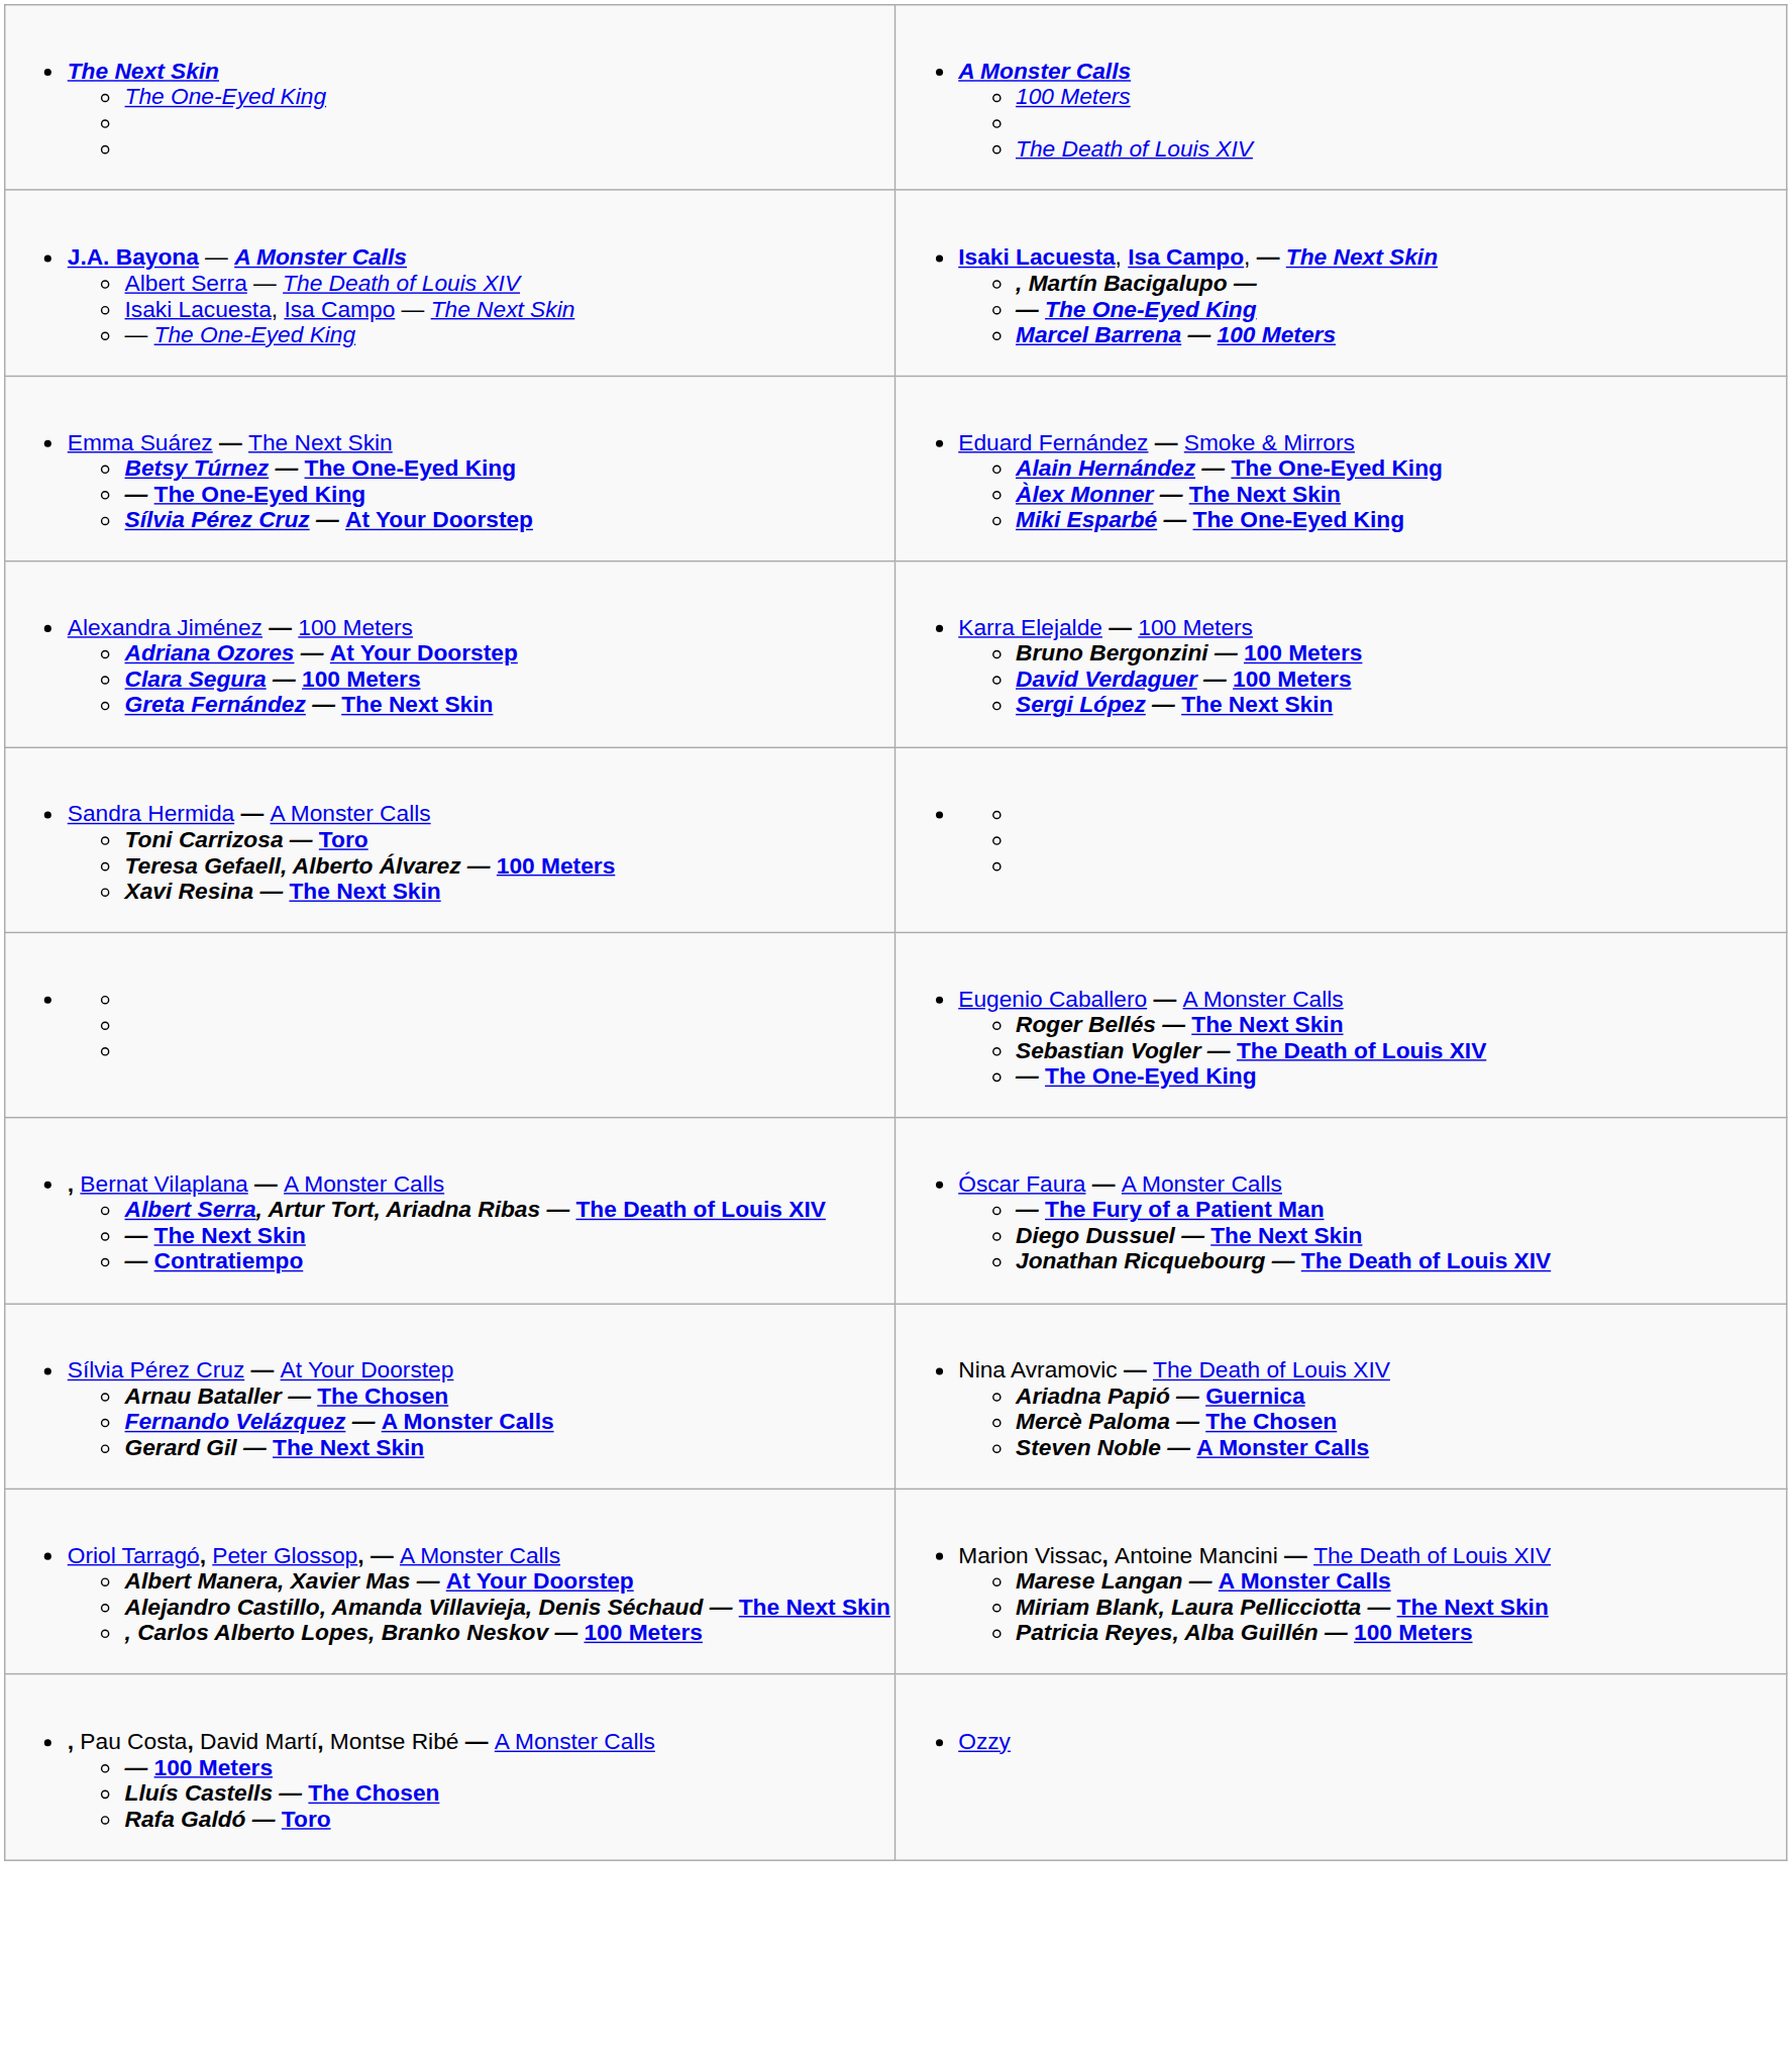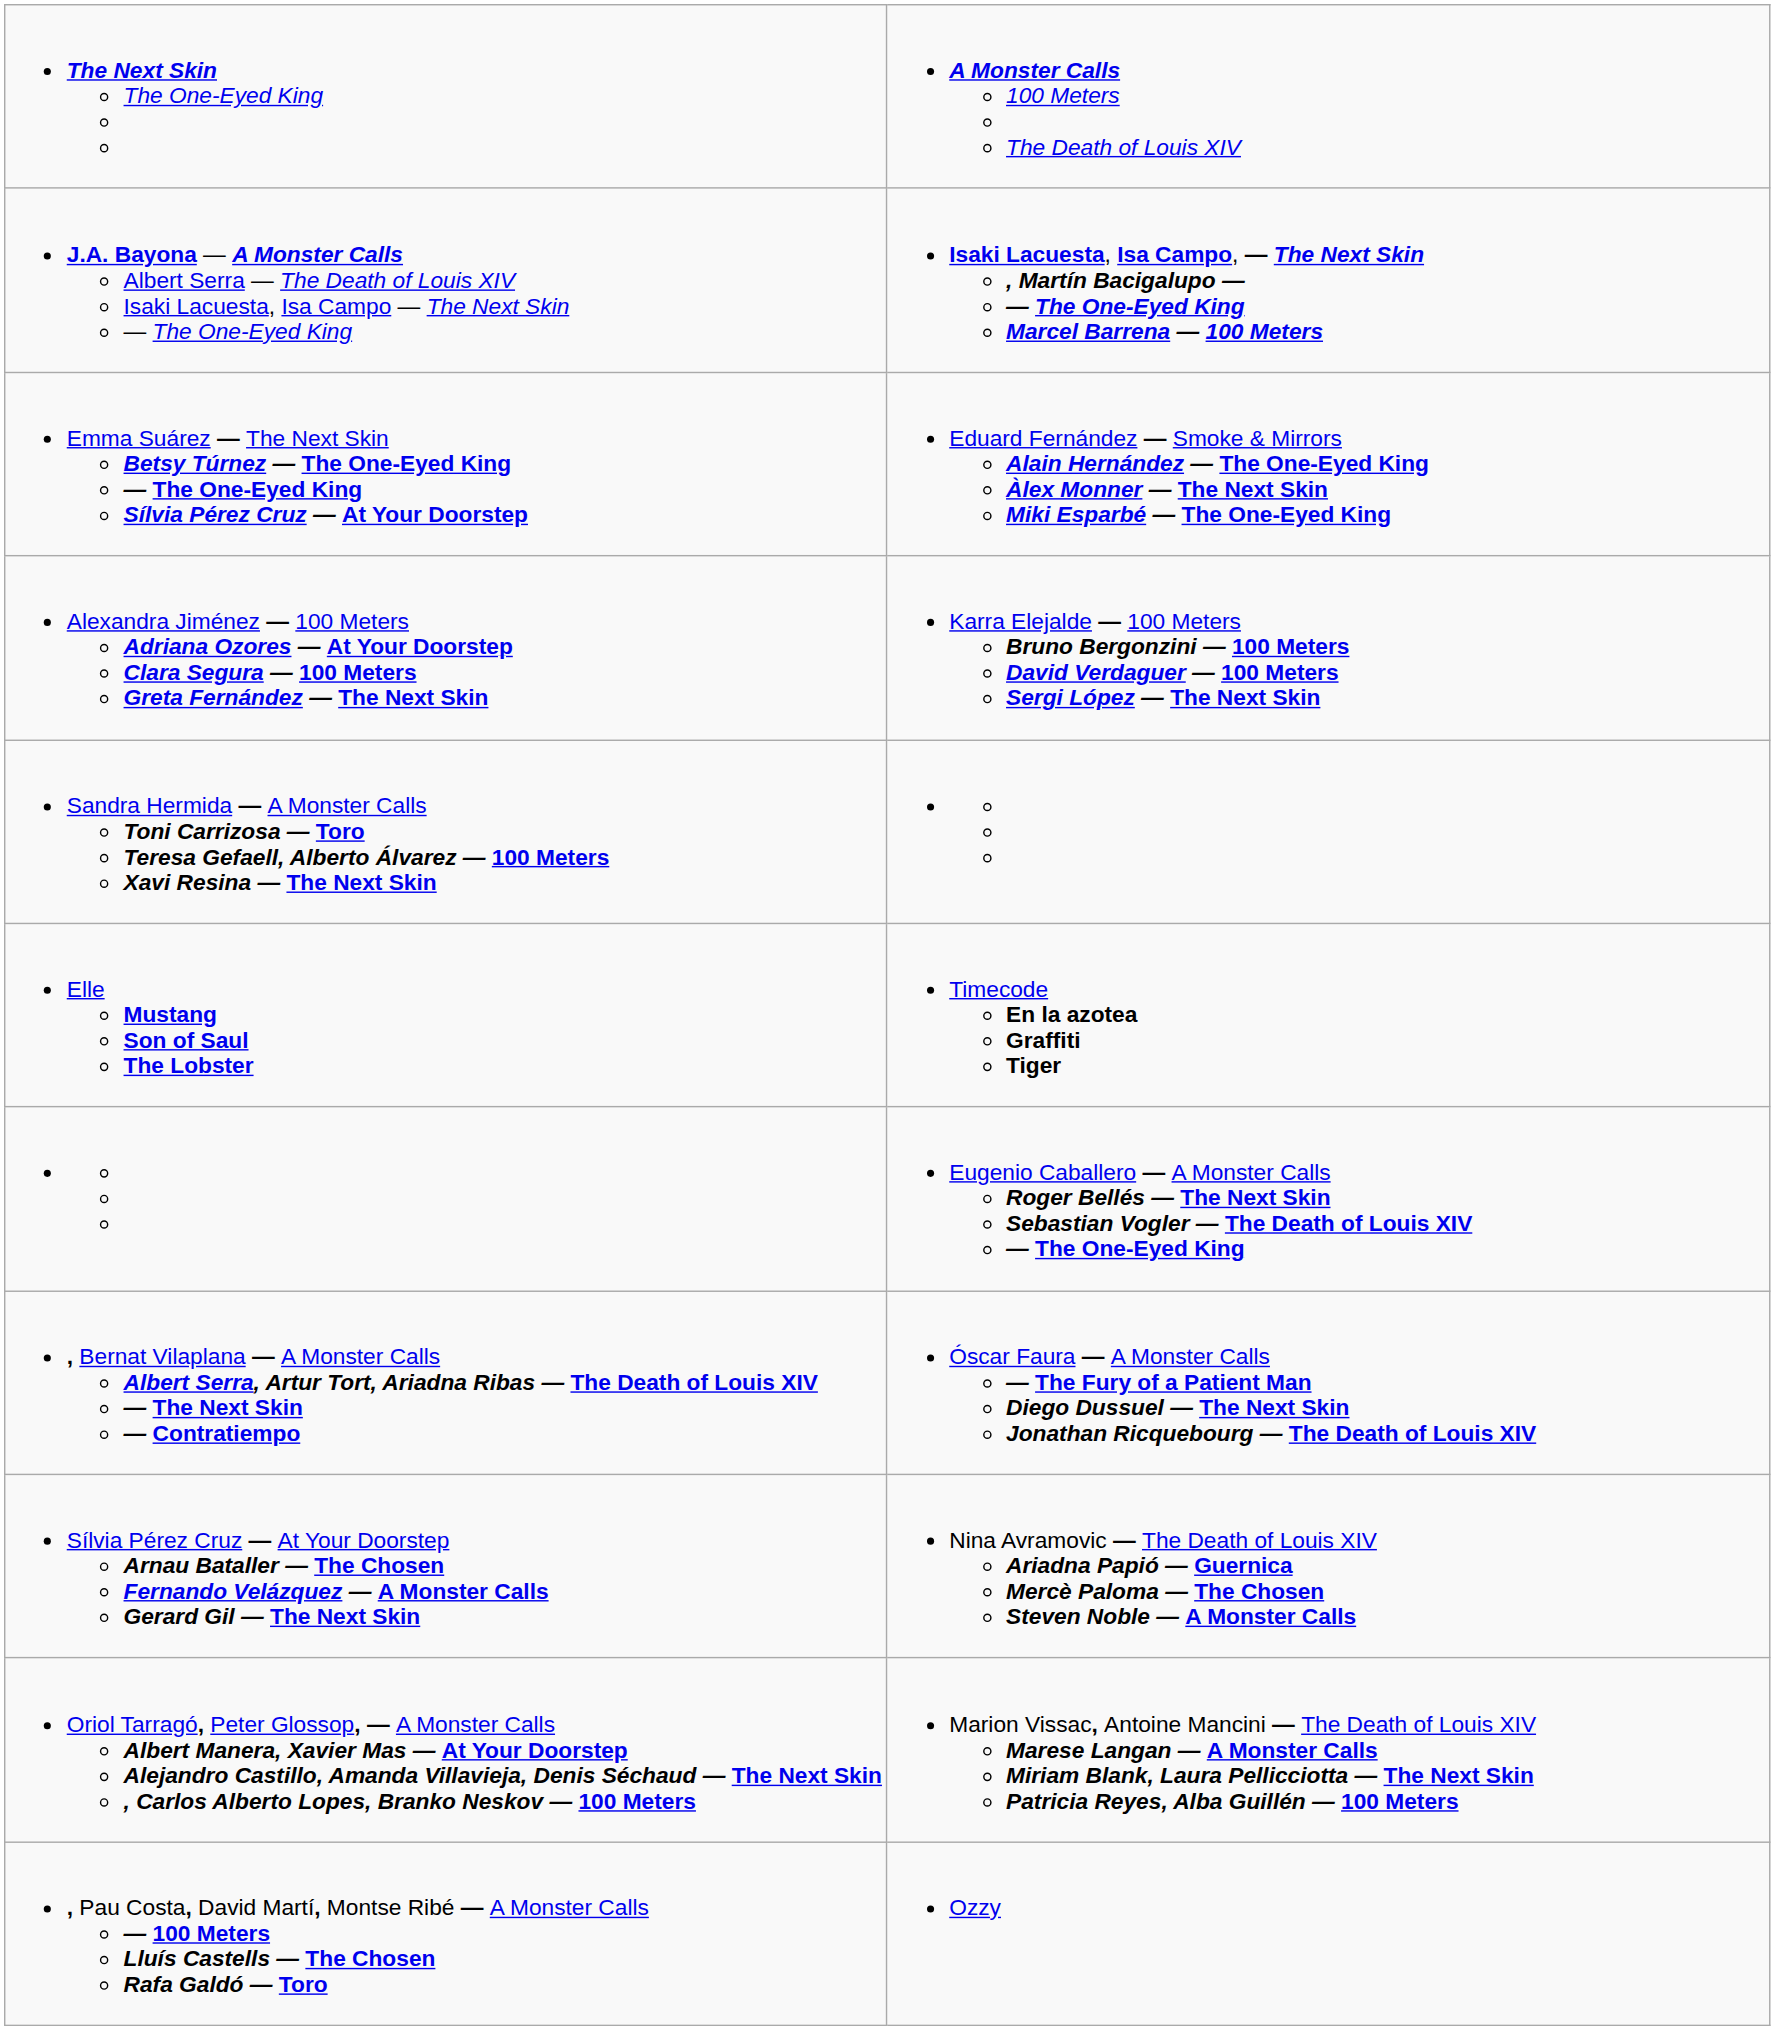+ row: Elle Mustang Son of Saul The Lobster | Timecode En la azotea Graffiti Tiger
